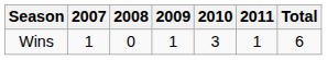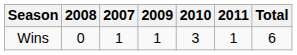columns swapped: 2007 <-> 2008
